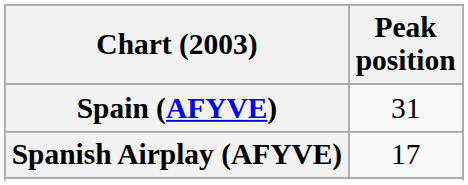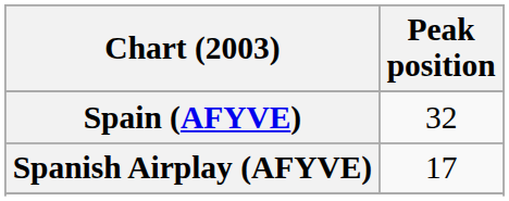Spain (AFYVE) | Peak position: 31 -> 32
